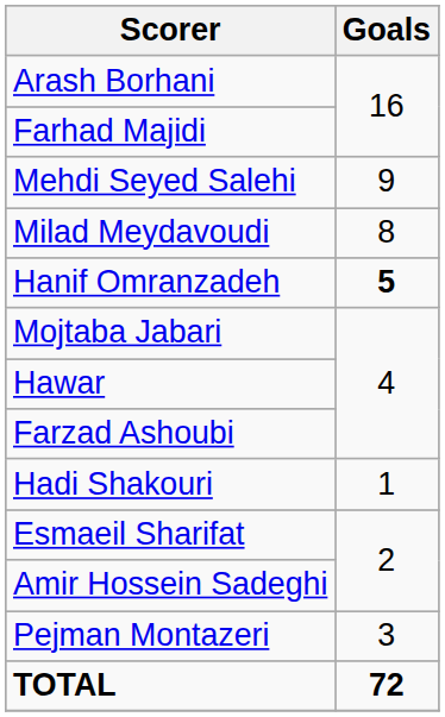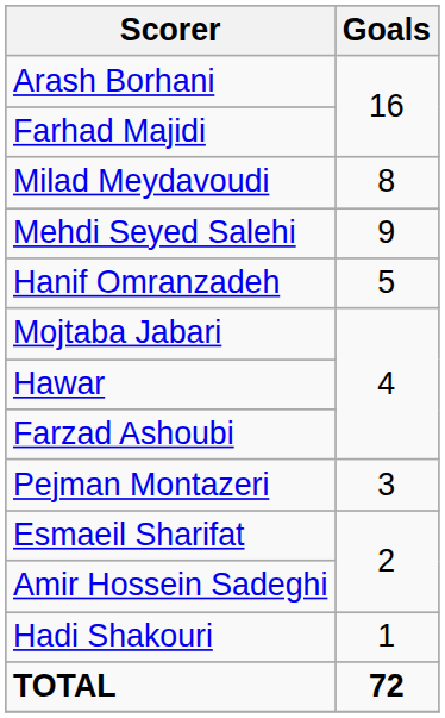rows swapped: Mehdi Seyed Salehi <-> Milad Meydavoudi
Hanif Omranzadeh | Goals: bold -> normal
rows swapped: Pejman Montazeri <-> Hadi Shakouri
